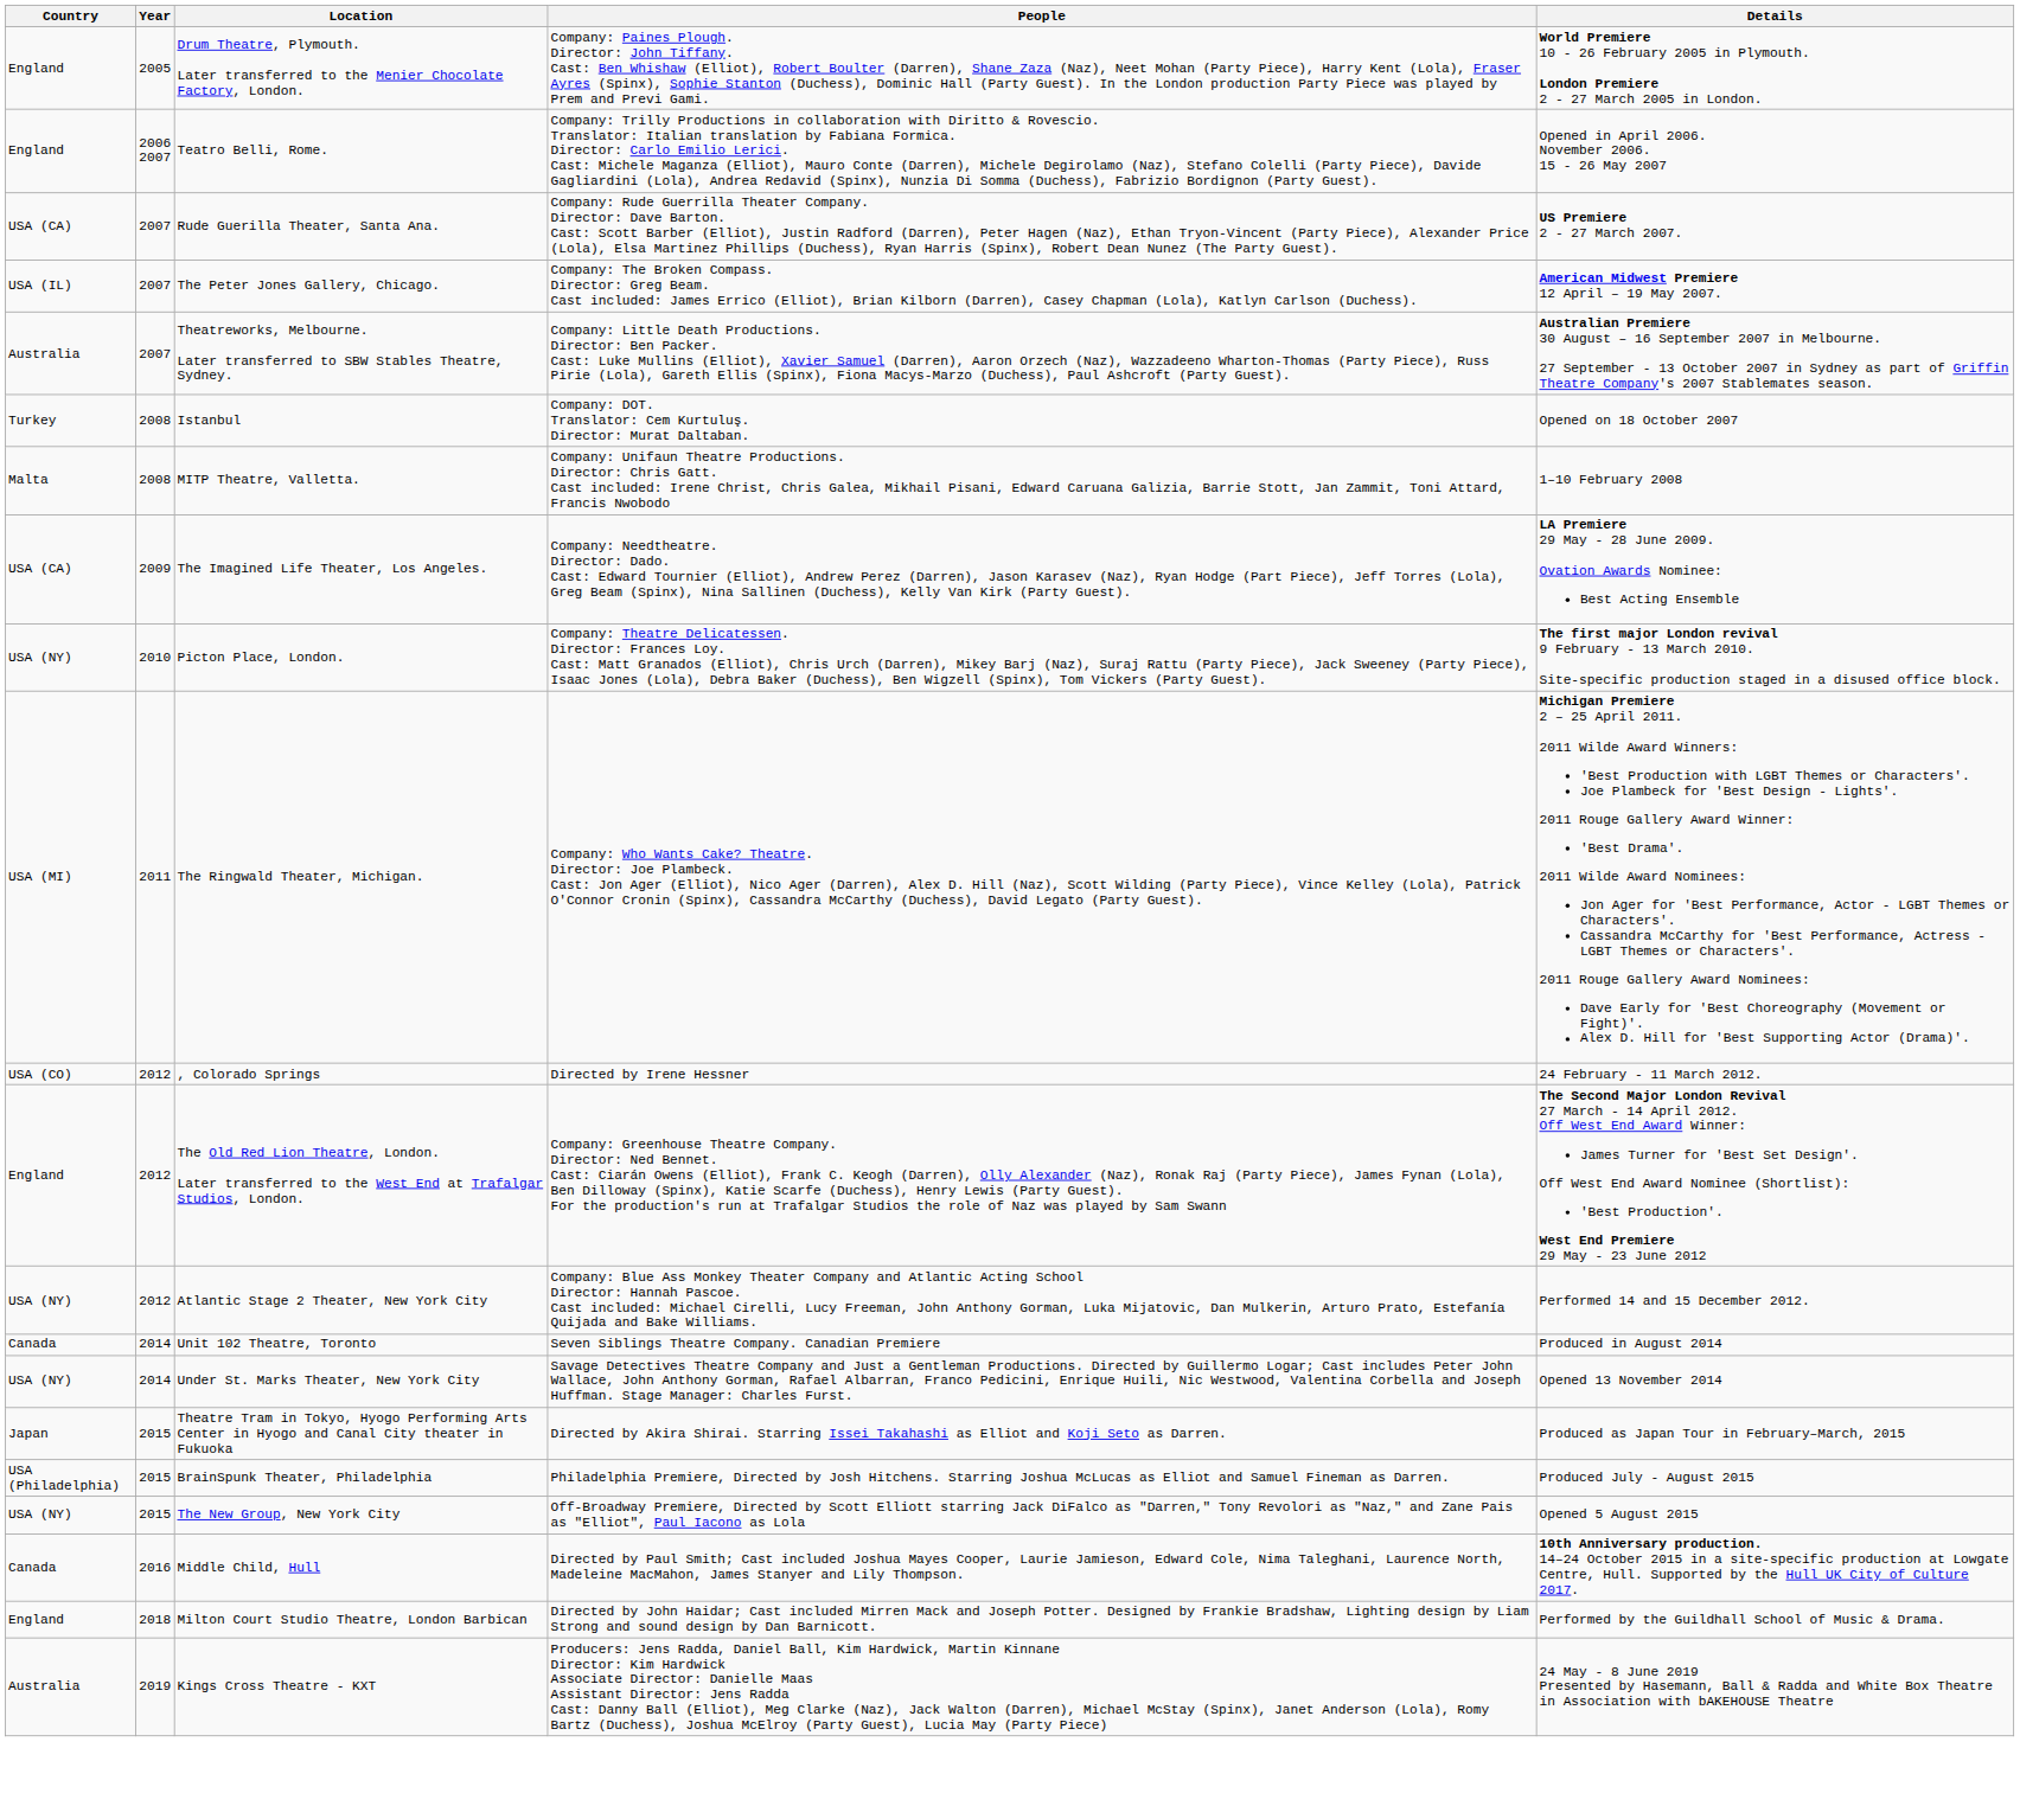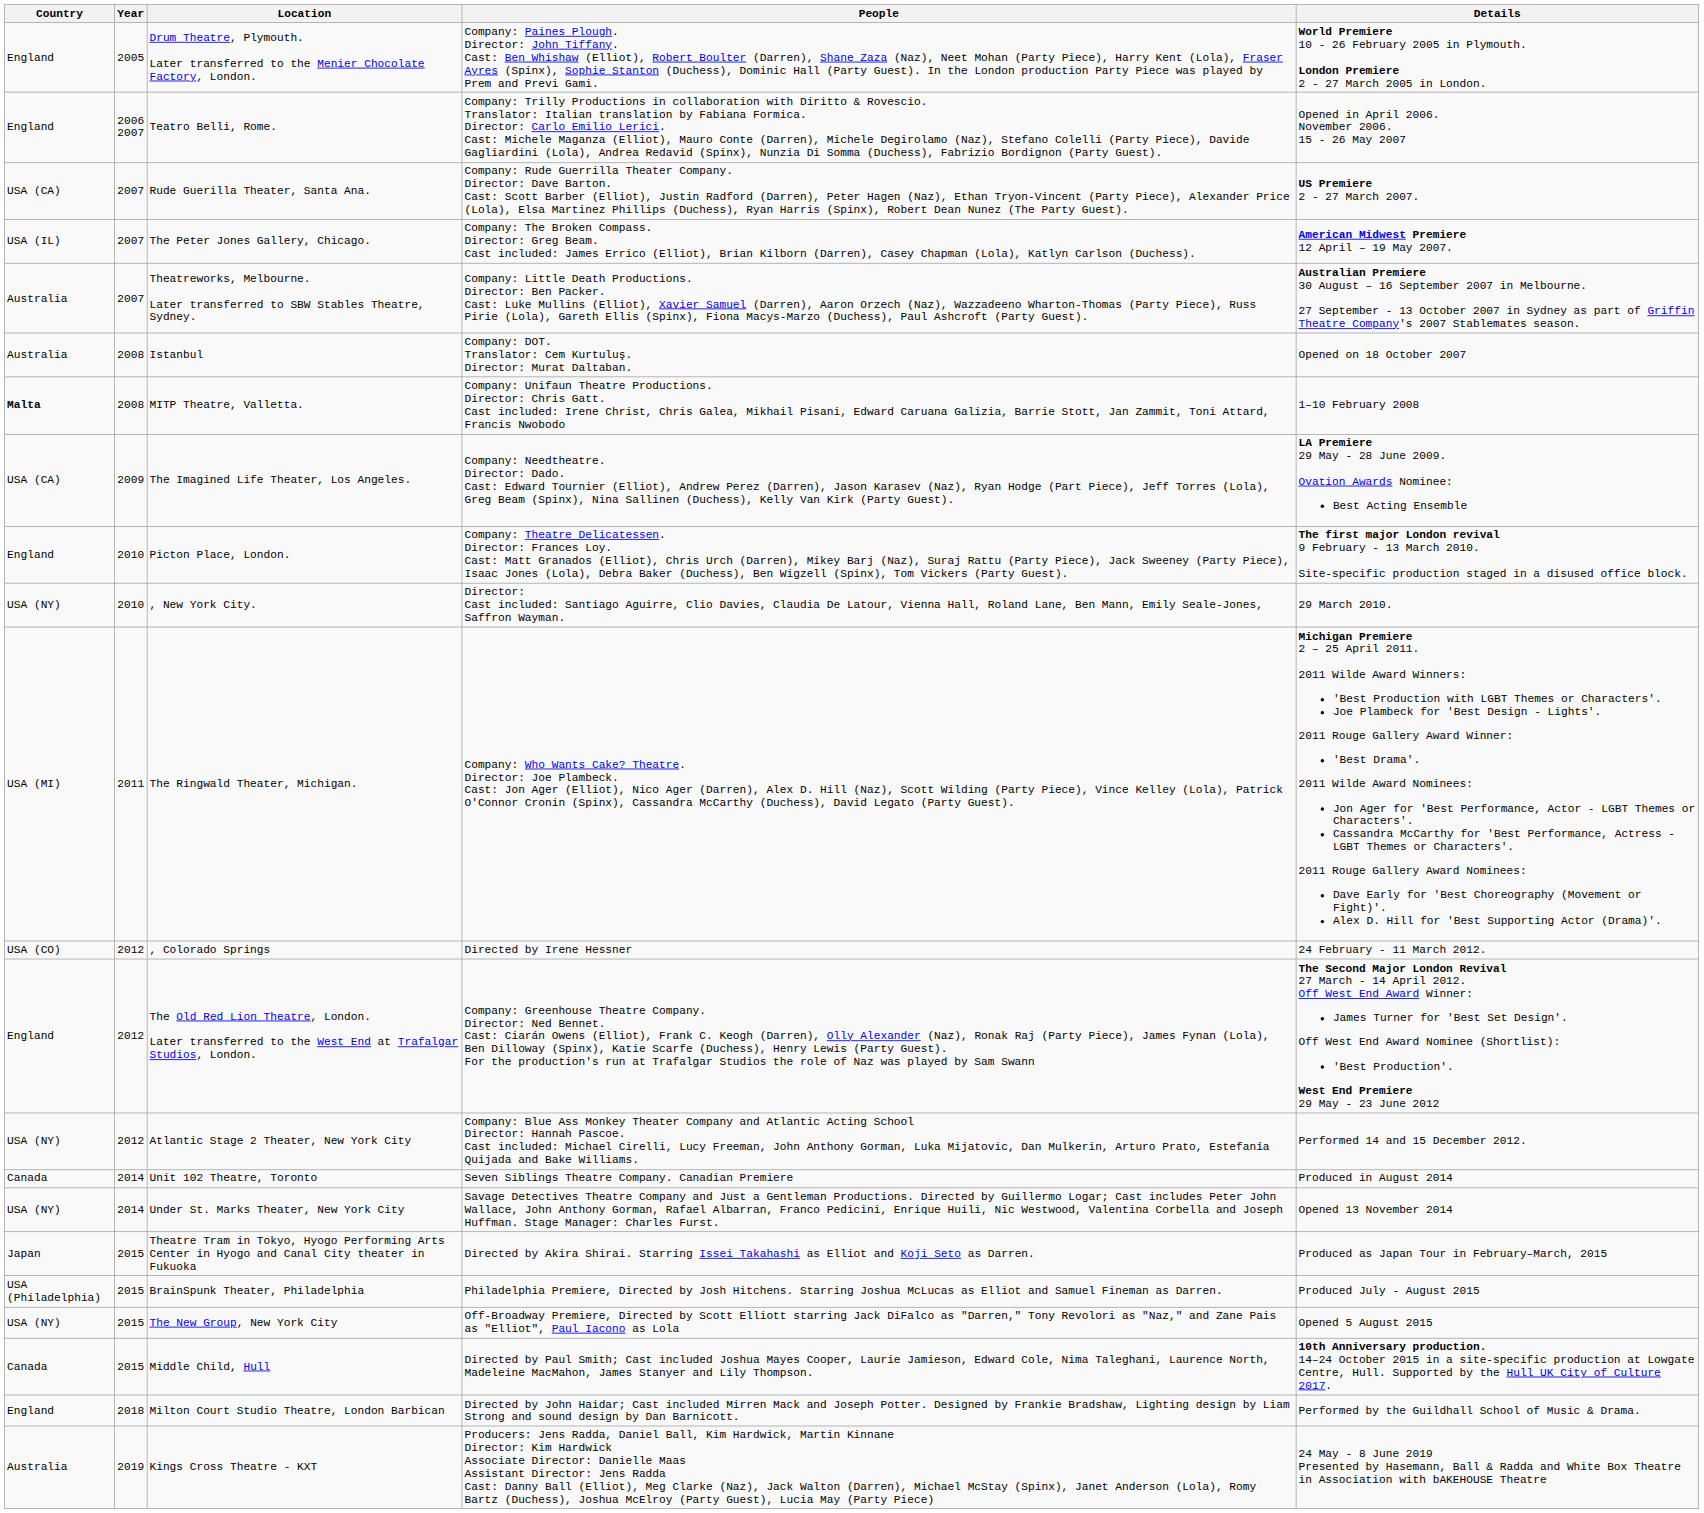Istanbul | Country: Turkey -> Australia
MITP Theatre, Valletta. | Country: normal -> bold
Picton Place, London. | Country: USA (NY) -> England
+ row: USA (NY) | 2010 | , New York City. | Director: Cast included: Santiago Aguirre, Clio Davies, Claudia De Latour, Vienna Hall, Roland Lane, Ben Mann, Emily Seale-Jones, Saffron Wayman. | 29 March 2010.
Middle Child, Hull | Year: 2016 -> 2015
